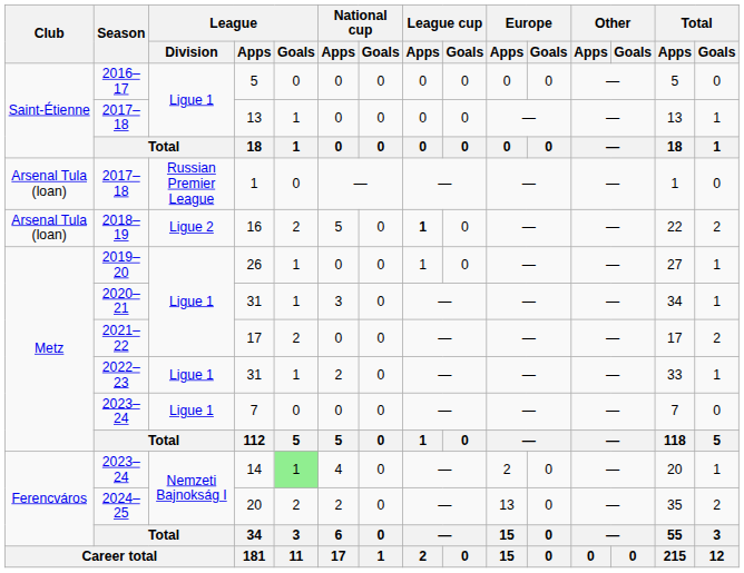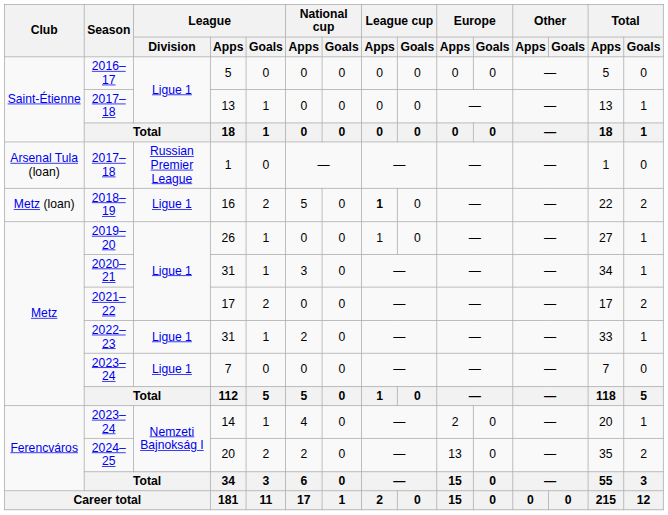16 | Club: Arsenal Tula (loan) -> Metz (loan)
16 | League / Division: Ligue 2 -> Ligue 1
14 | League / Goals: lightgreen background -> no background
